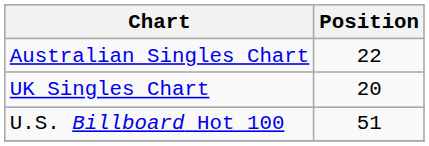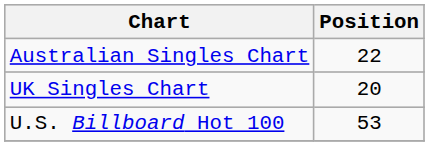U.S. Billboard Hot 100 | Position: 51 -> 53
